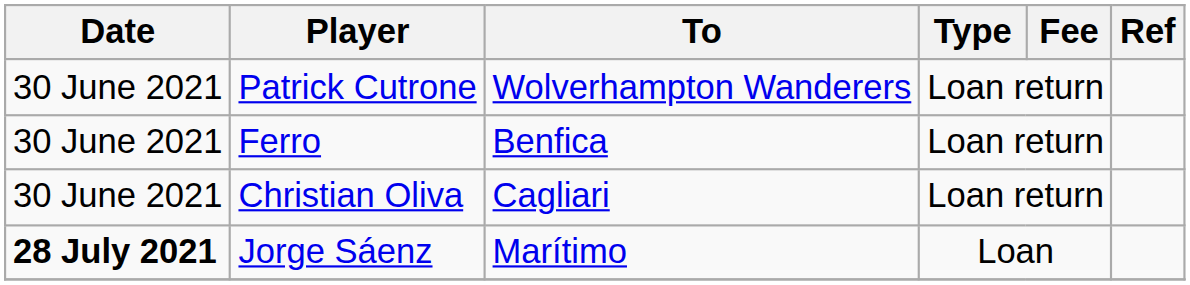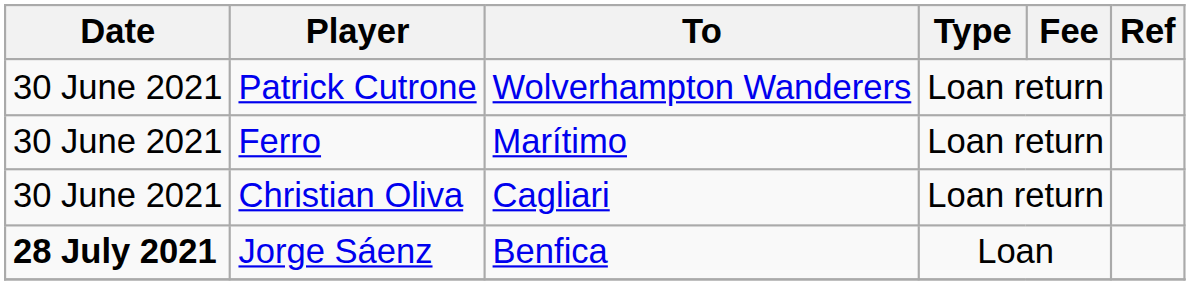Ferro | To: Benfica -> Marítimo
Jorge Sáenz | To: Marítimo -> Benfica
